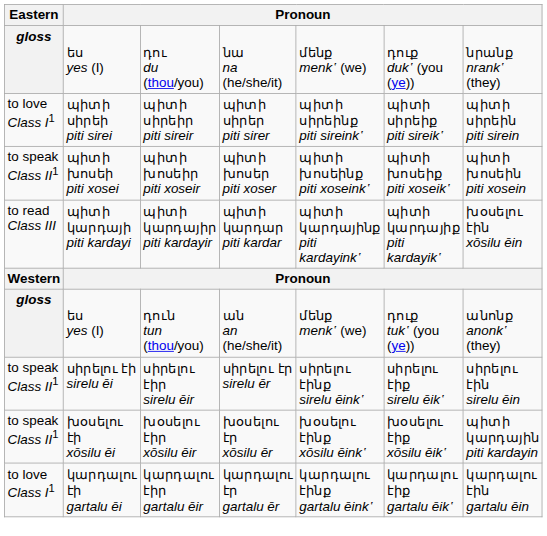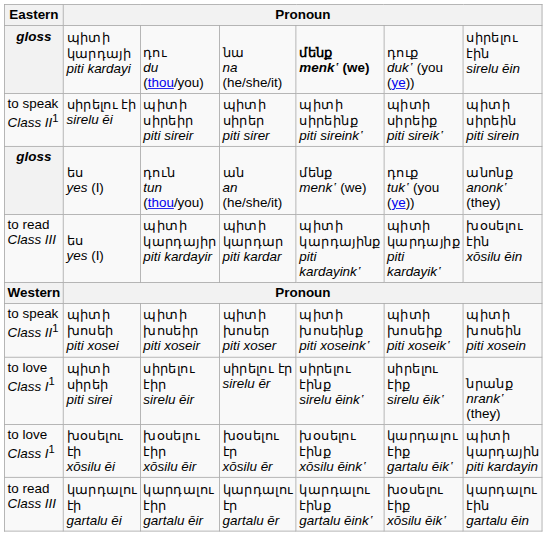դու du (thou/you) | column 2: ես yes (I) -> պիտի կարդայի piti kardayi
դու du (thou/you) | column 5: normal -> bold
դու du (thou/you) | column 7: նրանք nrank῾ (they) -> սիրելու էին sirelu ēin
պիտի սիրեիր piti sireir | Eastern: to love Class I1 -> to speak Class II1
պիտի սիրեիր piti sireir | column 2: պիտի սիրեի piti sirei -> սիրելու էի sirelu ēi
rows swapped: պիտի խոսեիր piti xoseir <-> դուն tun (thou/you)
պիտի կարդայիր piti kardayir | column 2: պիտի կարդայի piti kardayi -> ես yes (I)
սիրելու էիր sirelu ēir | Eastern: to speak Class II1 -> to love Class I1
սիրելու էիր sirelu ēir | column 2: սիրելու էի sirelu ēi -> պիտի սիրեի piti sirei
սիրելու էիր sirelu ēir | column 7: սիրելու էին sirelu ēin -> նրանք nrank῾ (they)
խօսելու էիր xōsilu ēir | Eastern: to speak Class II1 -> to love Class I1
խօսելու էիր xōsilu ēir | column 6: խօսելու էիք xōsilu ēik῾ -> կարդալու էիք gartalu ēik῾
կարդալու էիր gartalu ēir | Eastern: to love Class I1 -> to read Class III
կարդալու էիր gartalu ēir | column 6: կարդալու էիք gartalu ēik῾ -> խօսելու էիք xōsilu ēik῾
